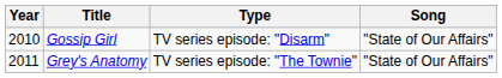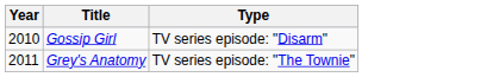- column: Song | "State of Our Affairs" | "State of Our Affairs"
